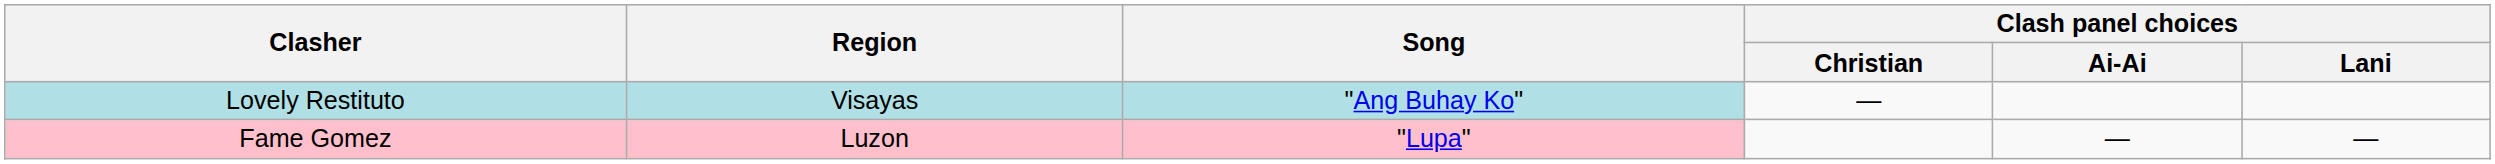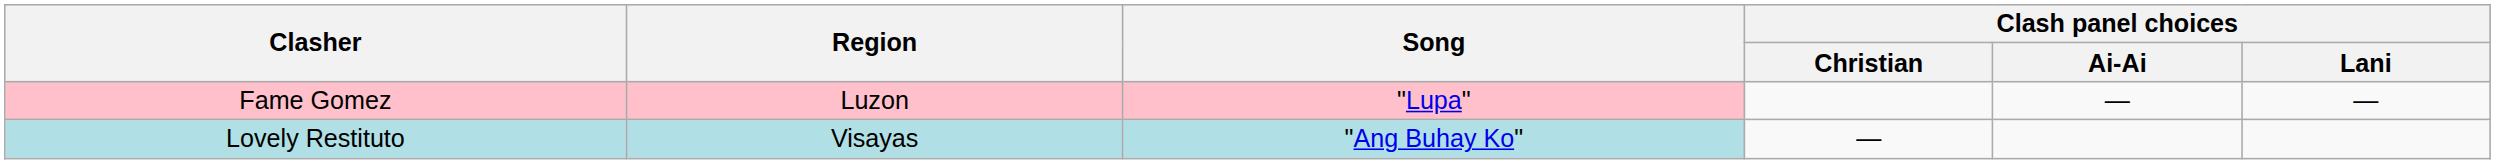rows swapped: Fame Gomez <-> Lovely Restituto
